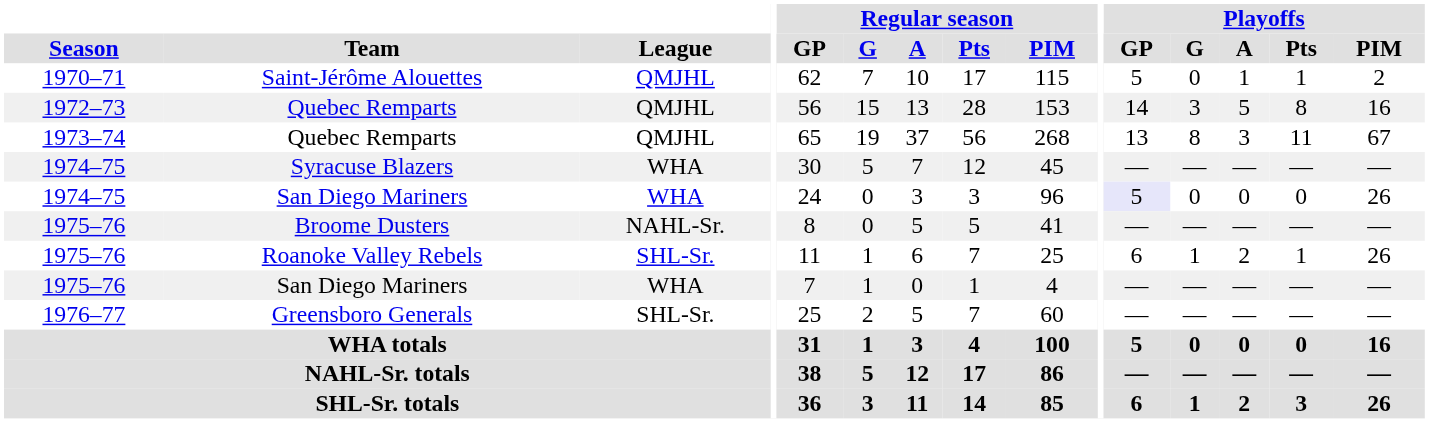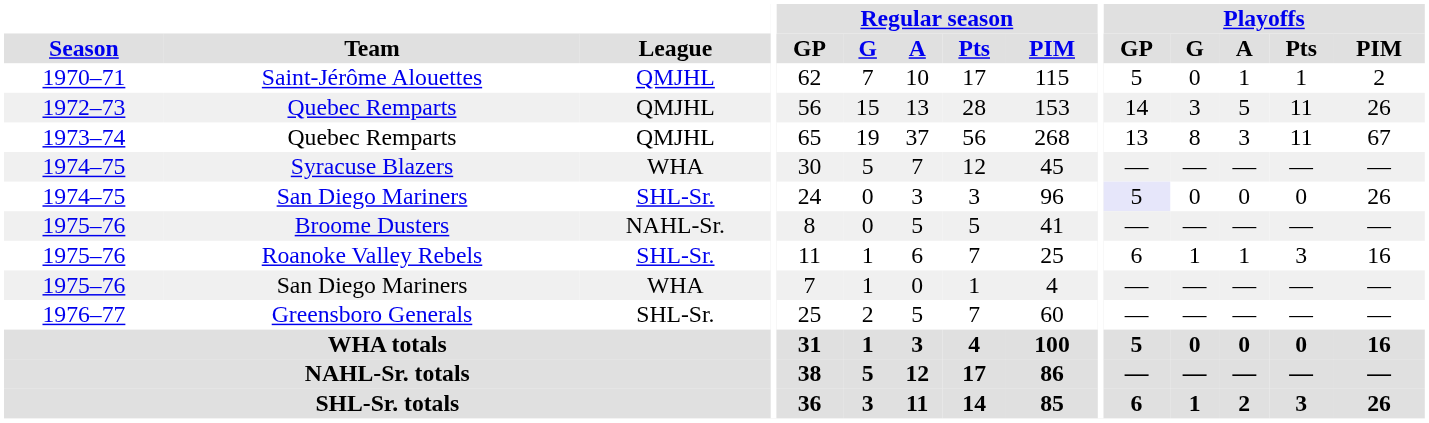1972–73 / Quebec Remparts | Playoffs / Pts: 8 -> 11
1972–73 / Quebec Remparts | Playoffs / PIM: 16 -> 26
1974–75 / San Diego Mariners | League: WHA -> SHL-Sr.
Roanoke Valley Rebels | Playoffs / A: 2 -> 1
Roanoke Valley Rebels | Playoffs / Pts: 1 -> 3
Roanoke Valley Rebels | Playoffs / PIM: 26 -> 16
